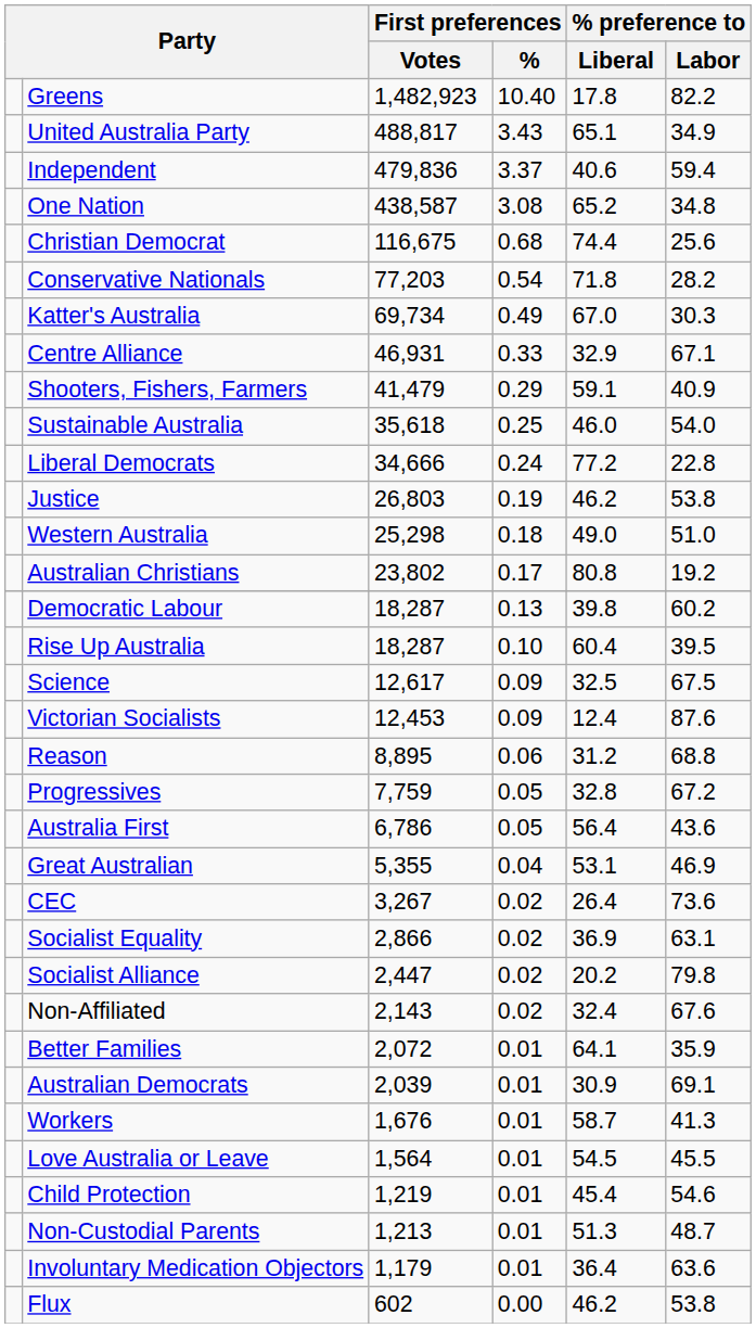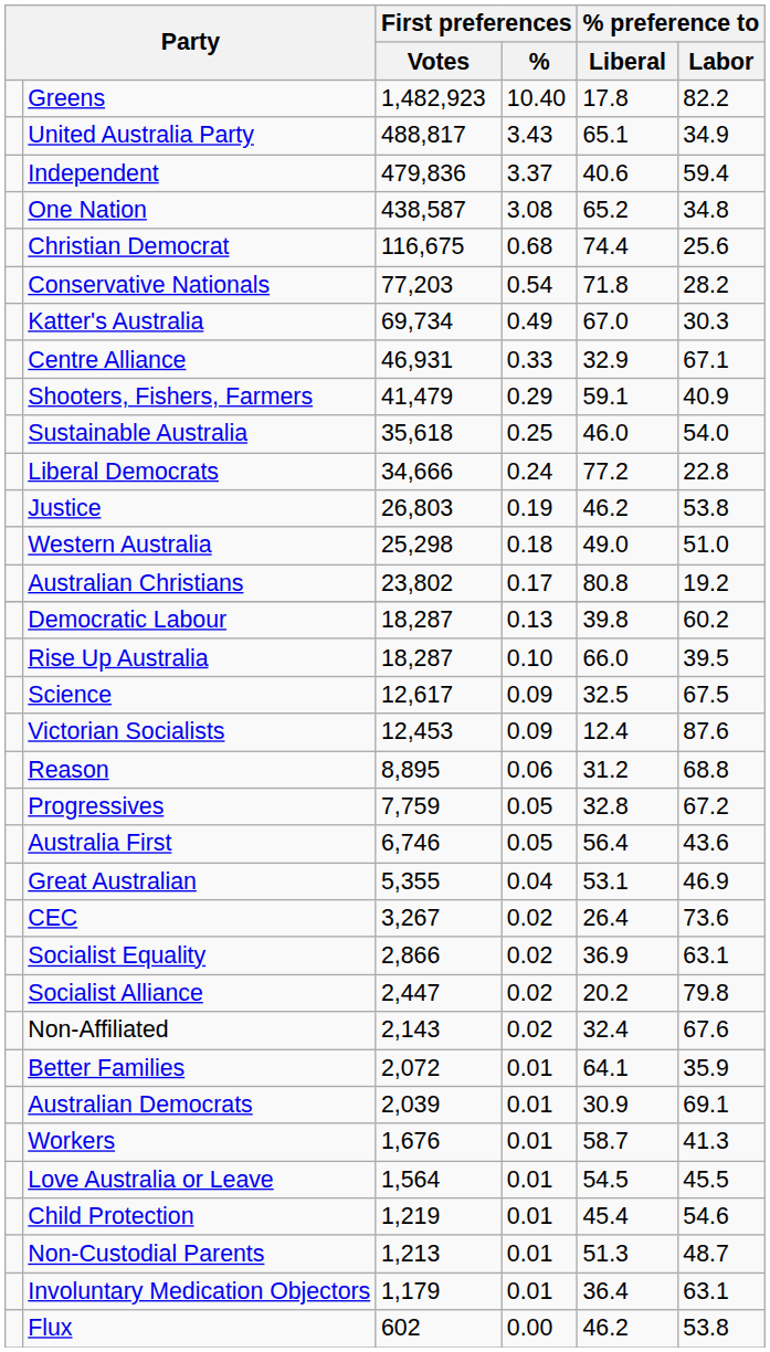Rise Up Australia | % preference to / Liberal: 60.4 -> 66.0
Australia First | First preferences / Votes: 6,786 -> 6,746
Involuntary Medication Objectors | % preference to / Labor: 63.6 -> 63.1
